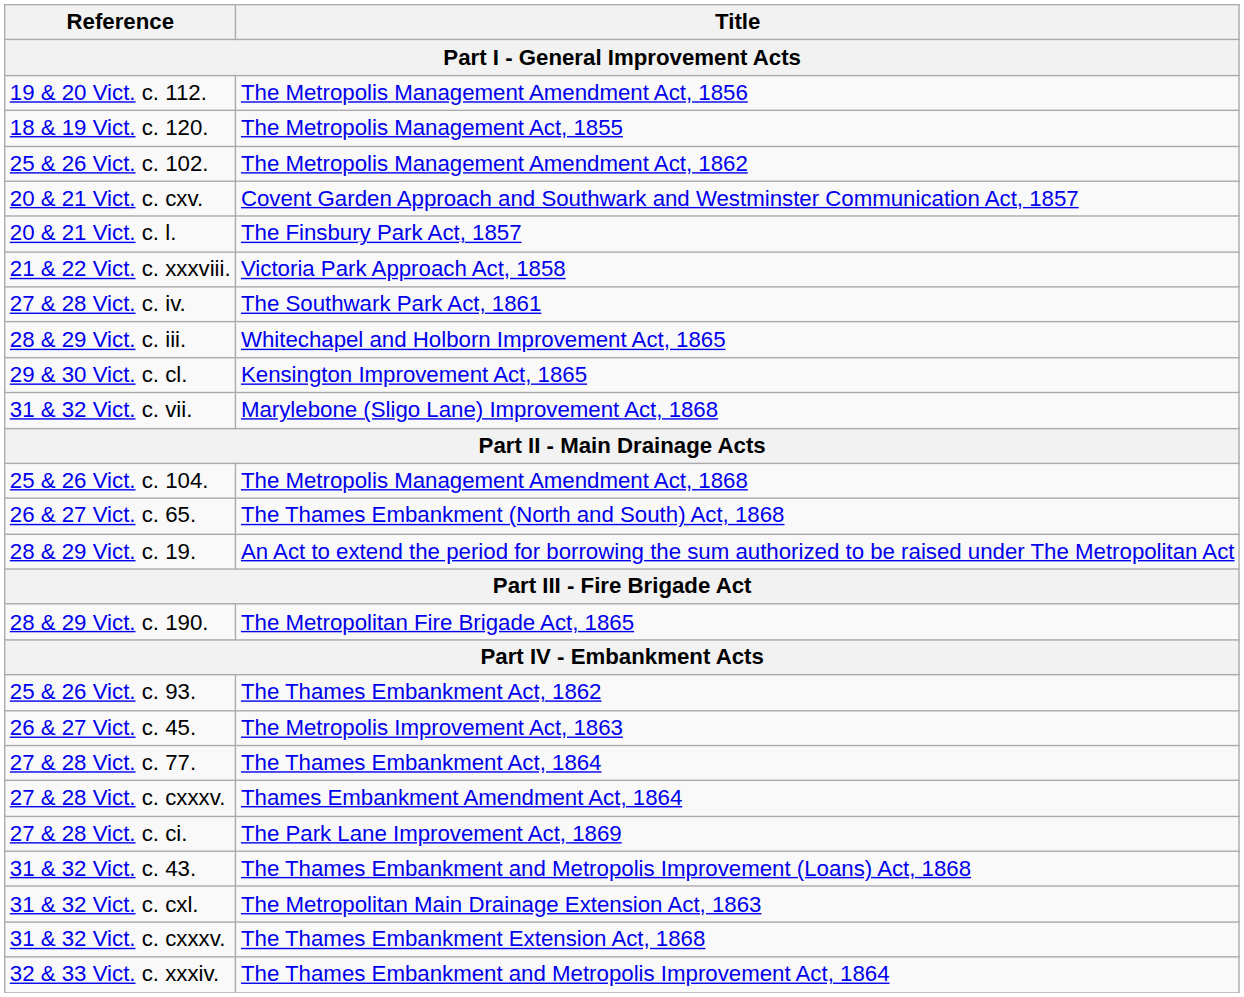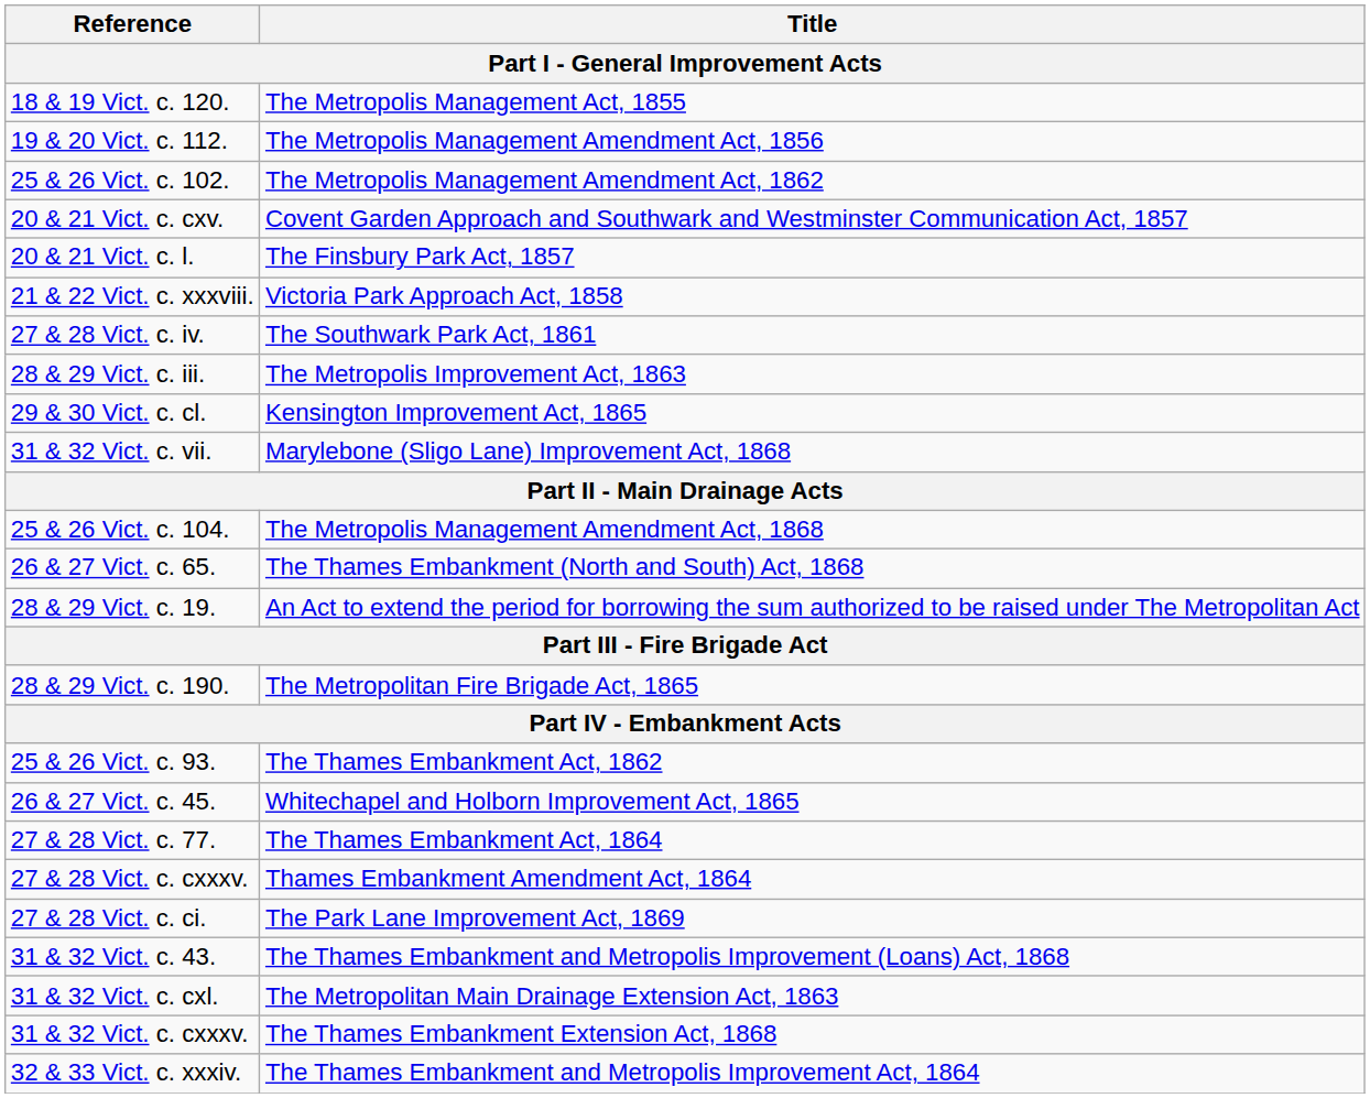rows swapped: 18 & 19 Vict. c. 120. <-> 19 & 20 Vict. c. 112.
28 & 29 Vict. c. iii. | Title: Whitechapel and Holborn Improvement Act, 1865 -> The Metropolis Improvement Act, 1863
26 & 27 Vict. c. 45. | Title: The Metropolis Improvement Act, 1863 -> Whitechapel and Holborn Improvement Act, 1865
